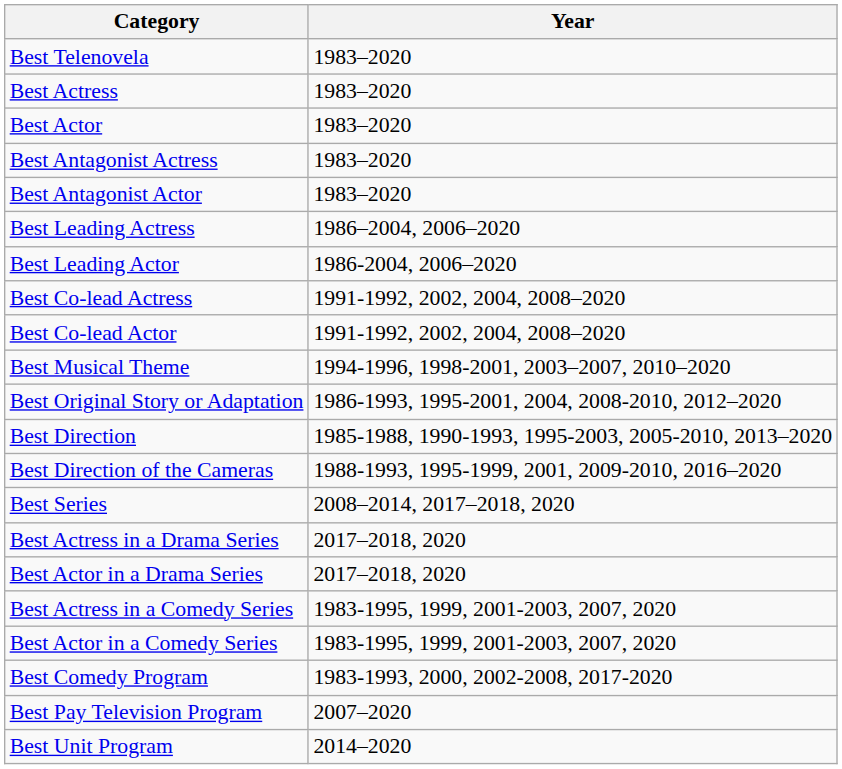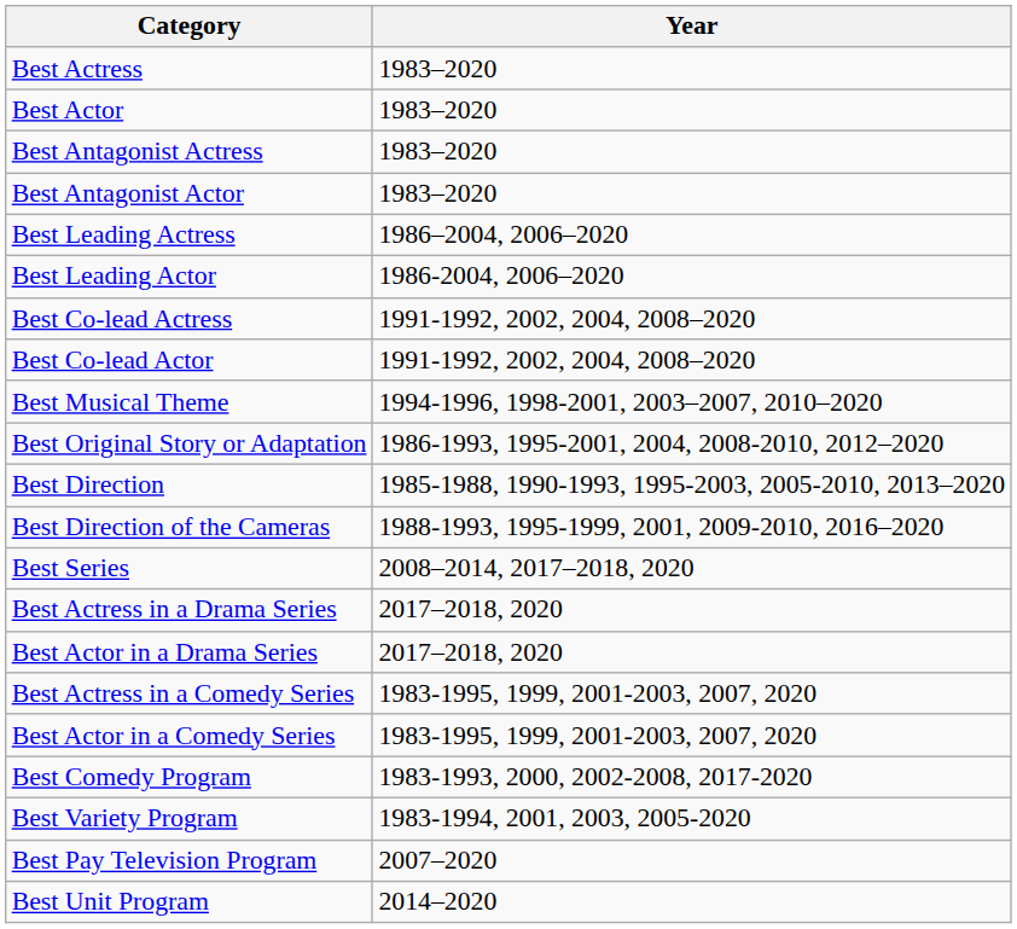- row: Best Telenovela | 1983–2020
+ row: Best Variety Program | 1983-1994, 2001, 2003, 2005-2020
